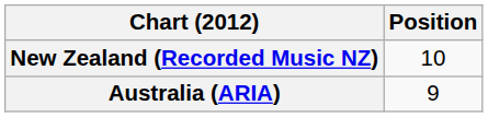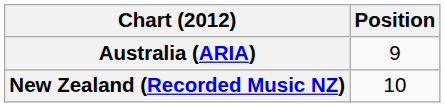rows swapped: Australia (ARIA) <-> New Zealand (Recorded Music NZ)
